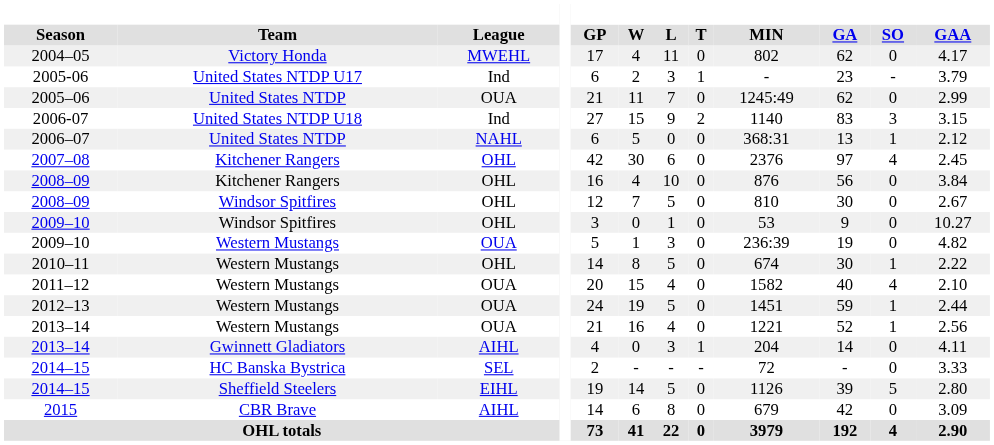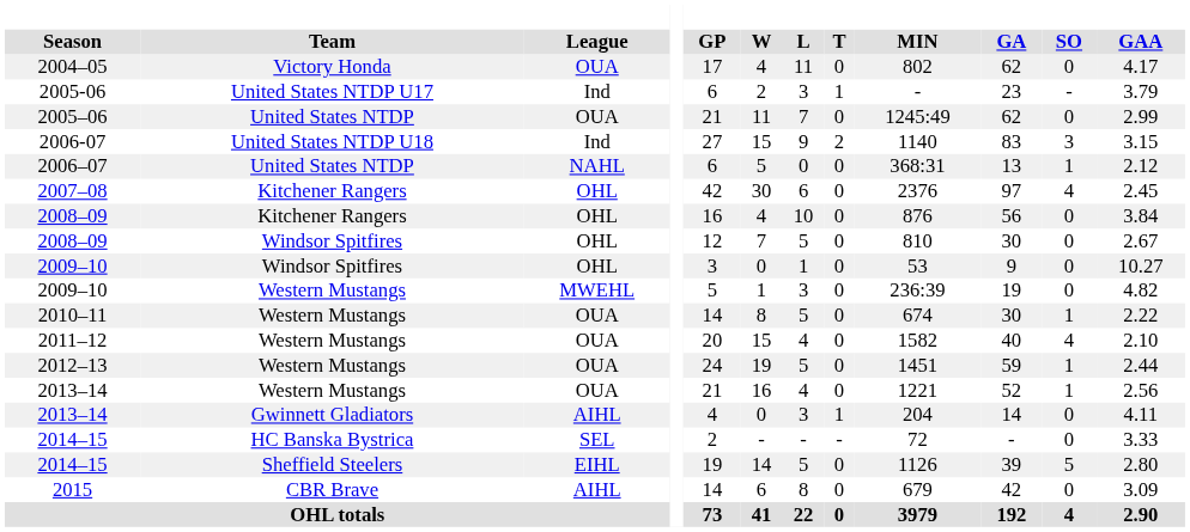2004–05 | League: MWEHL -> OUA
2009–10 / Western Mustangs | League: OUA -> MWEHL
2010–11 | League: OHL -> OUA
